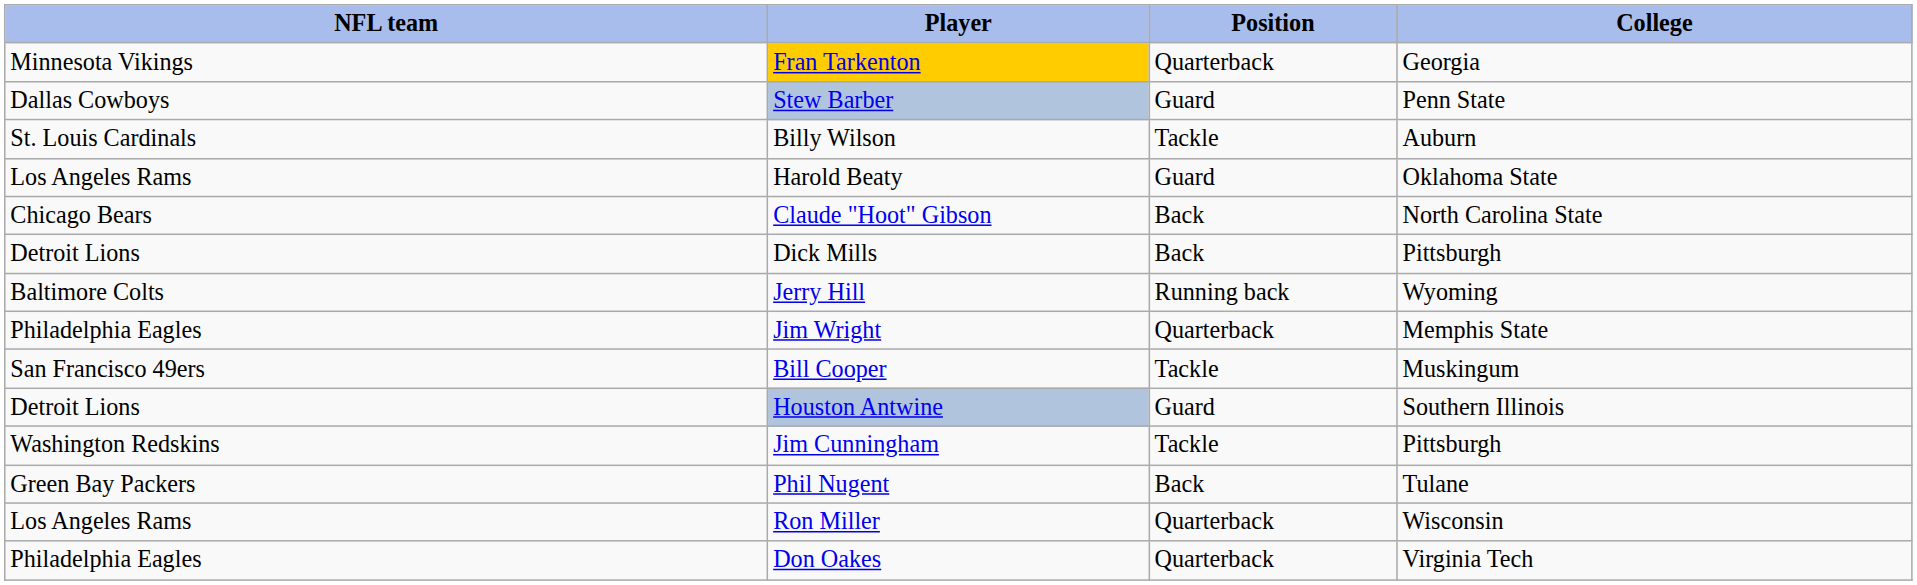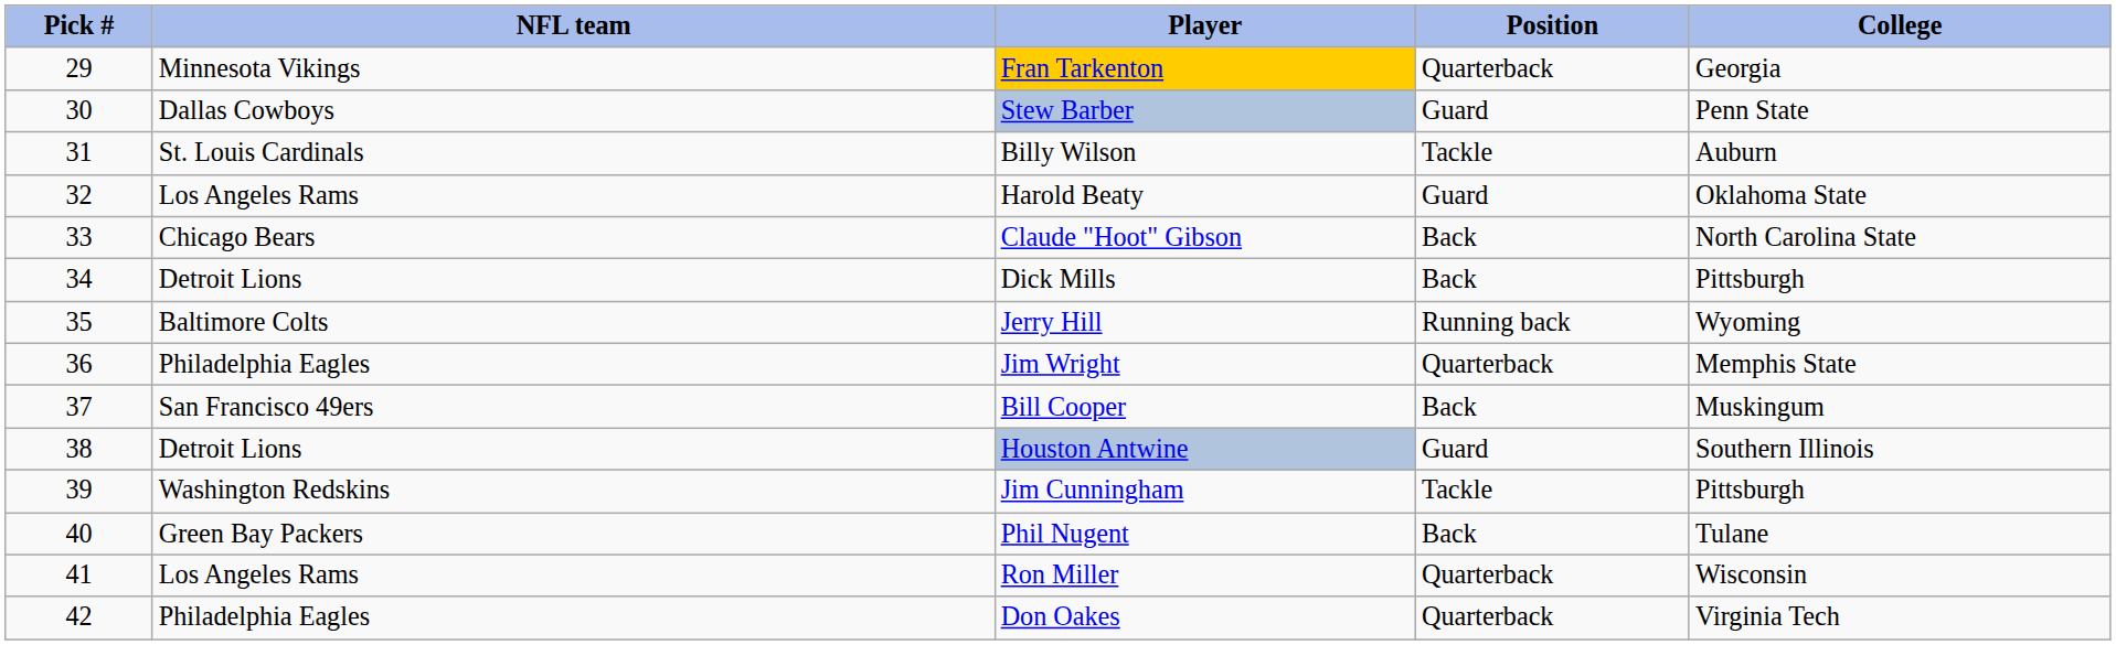+ column: Pick # | 29 | 30 | 31 | 32 | 33 | 34 | 35 | 36 | 37 | 38 | 39 | 40 | 41 | 42
Bill Cooper | Position: Tackle -> Back
